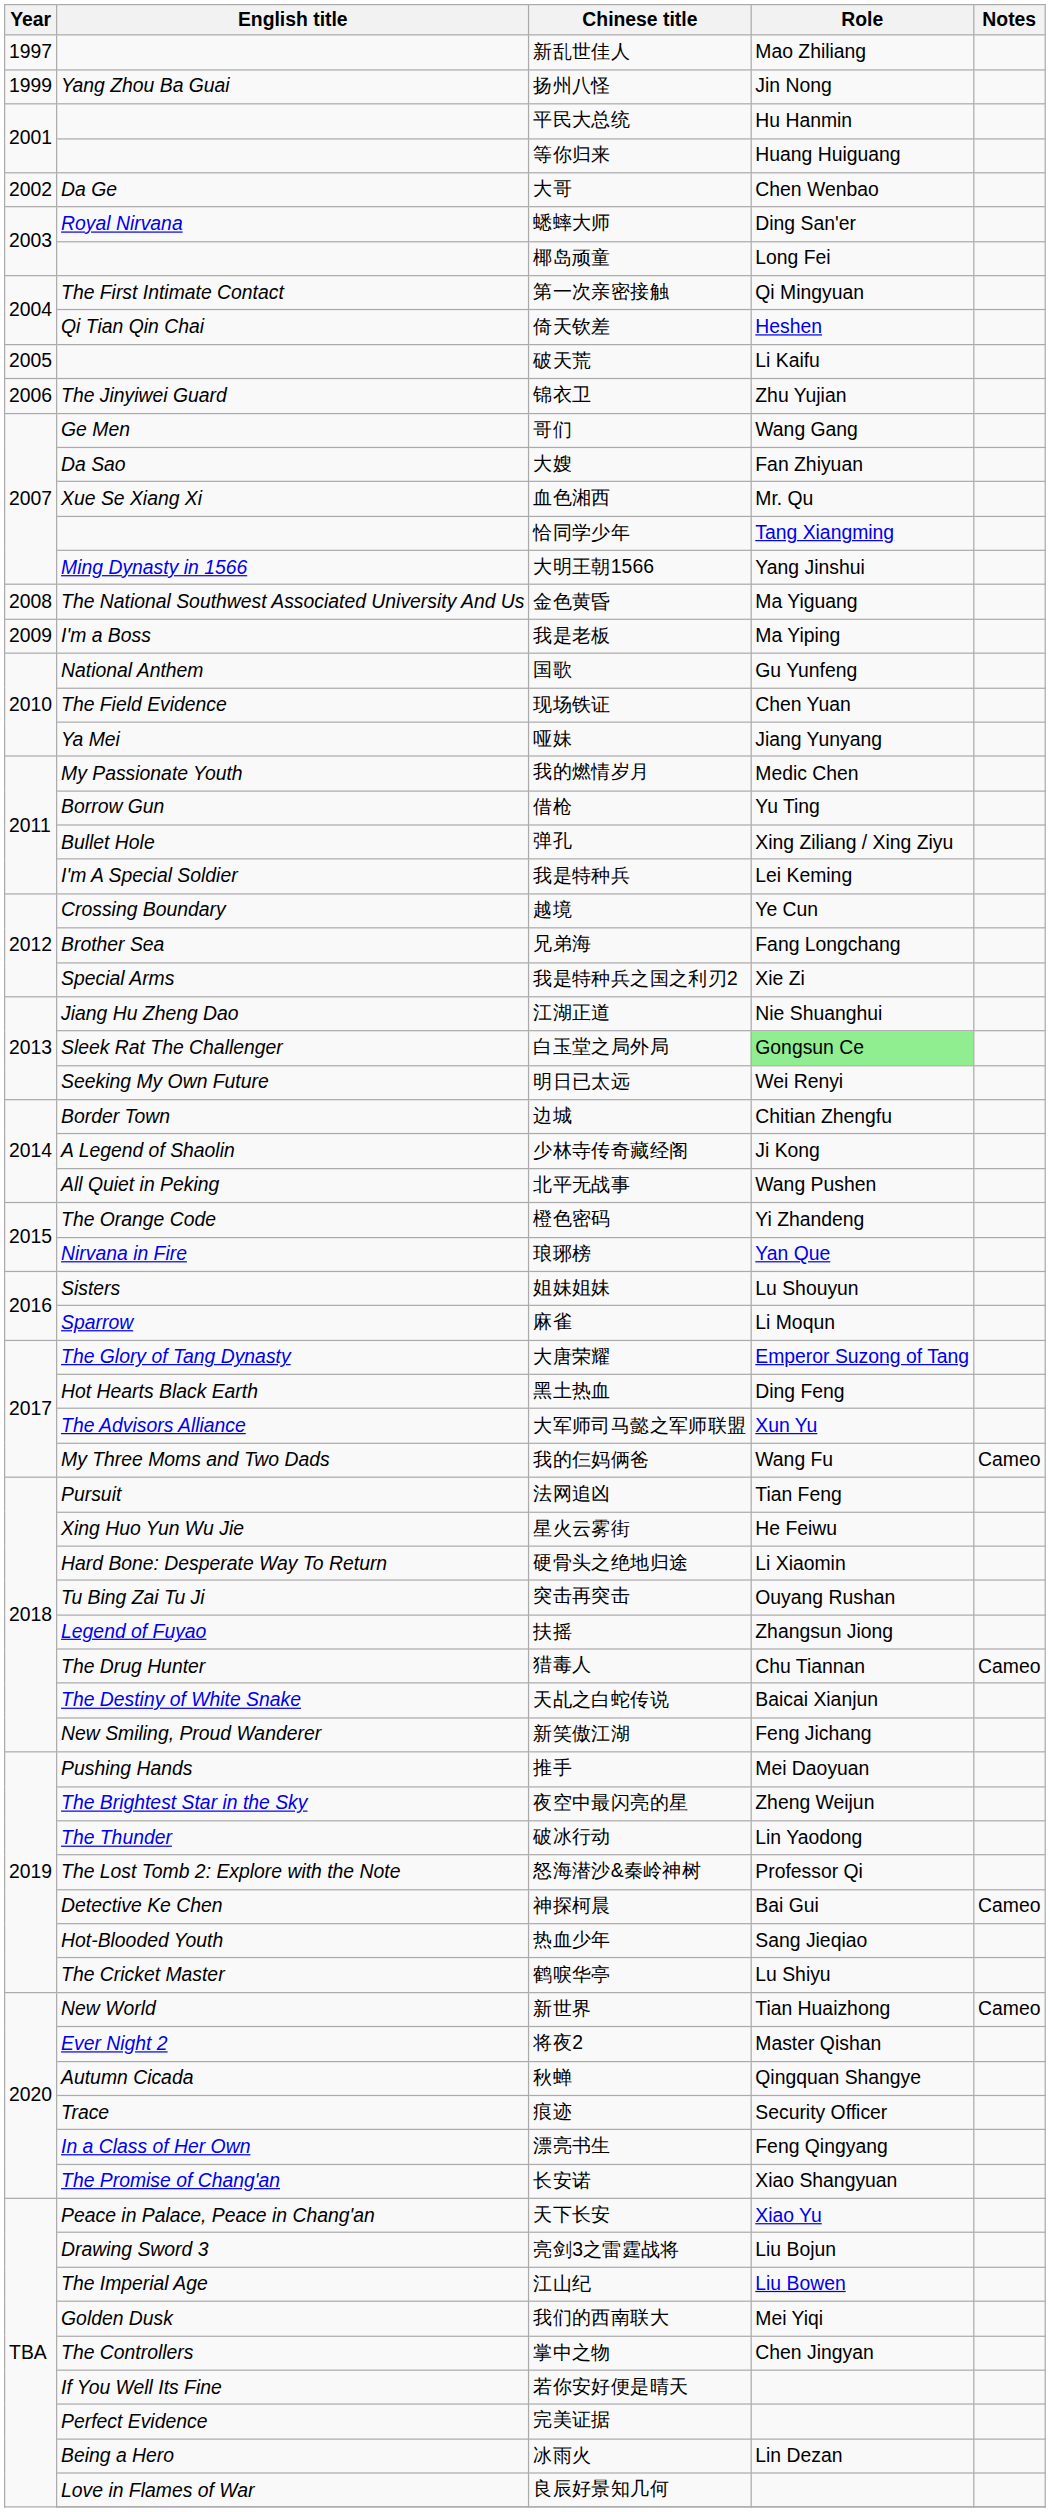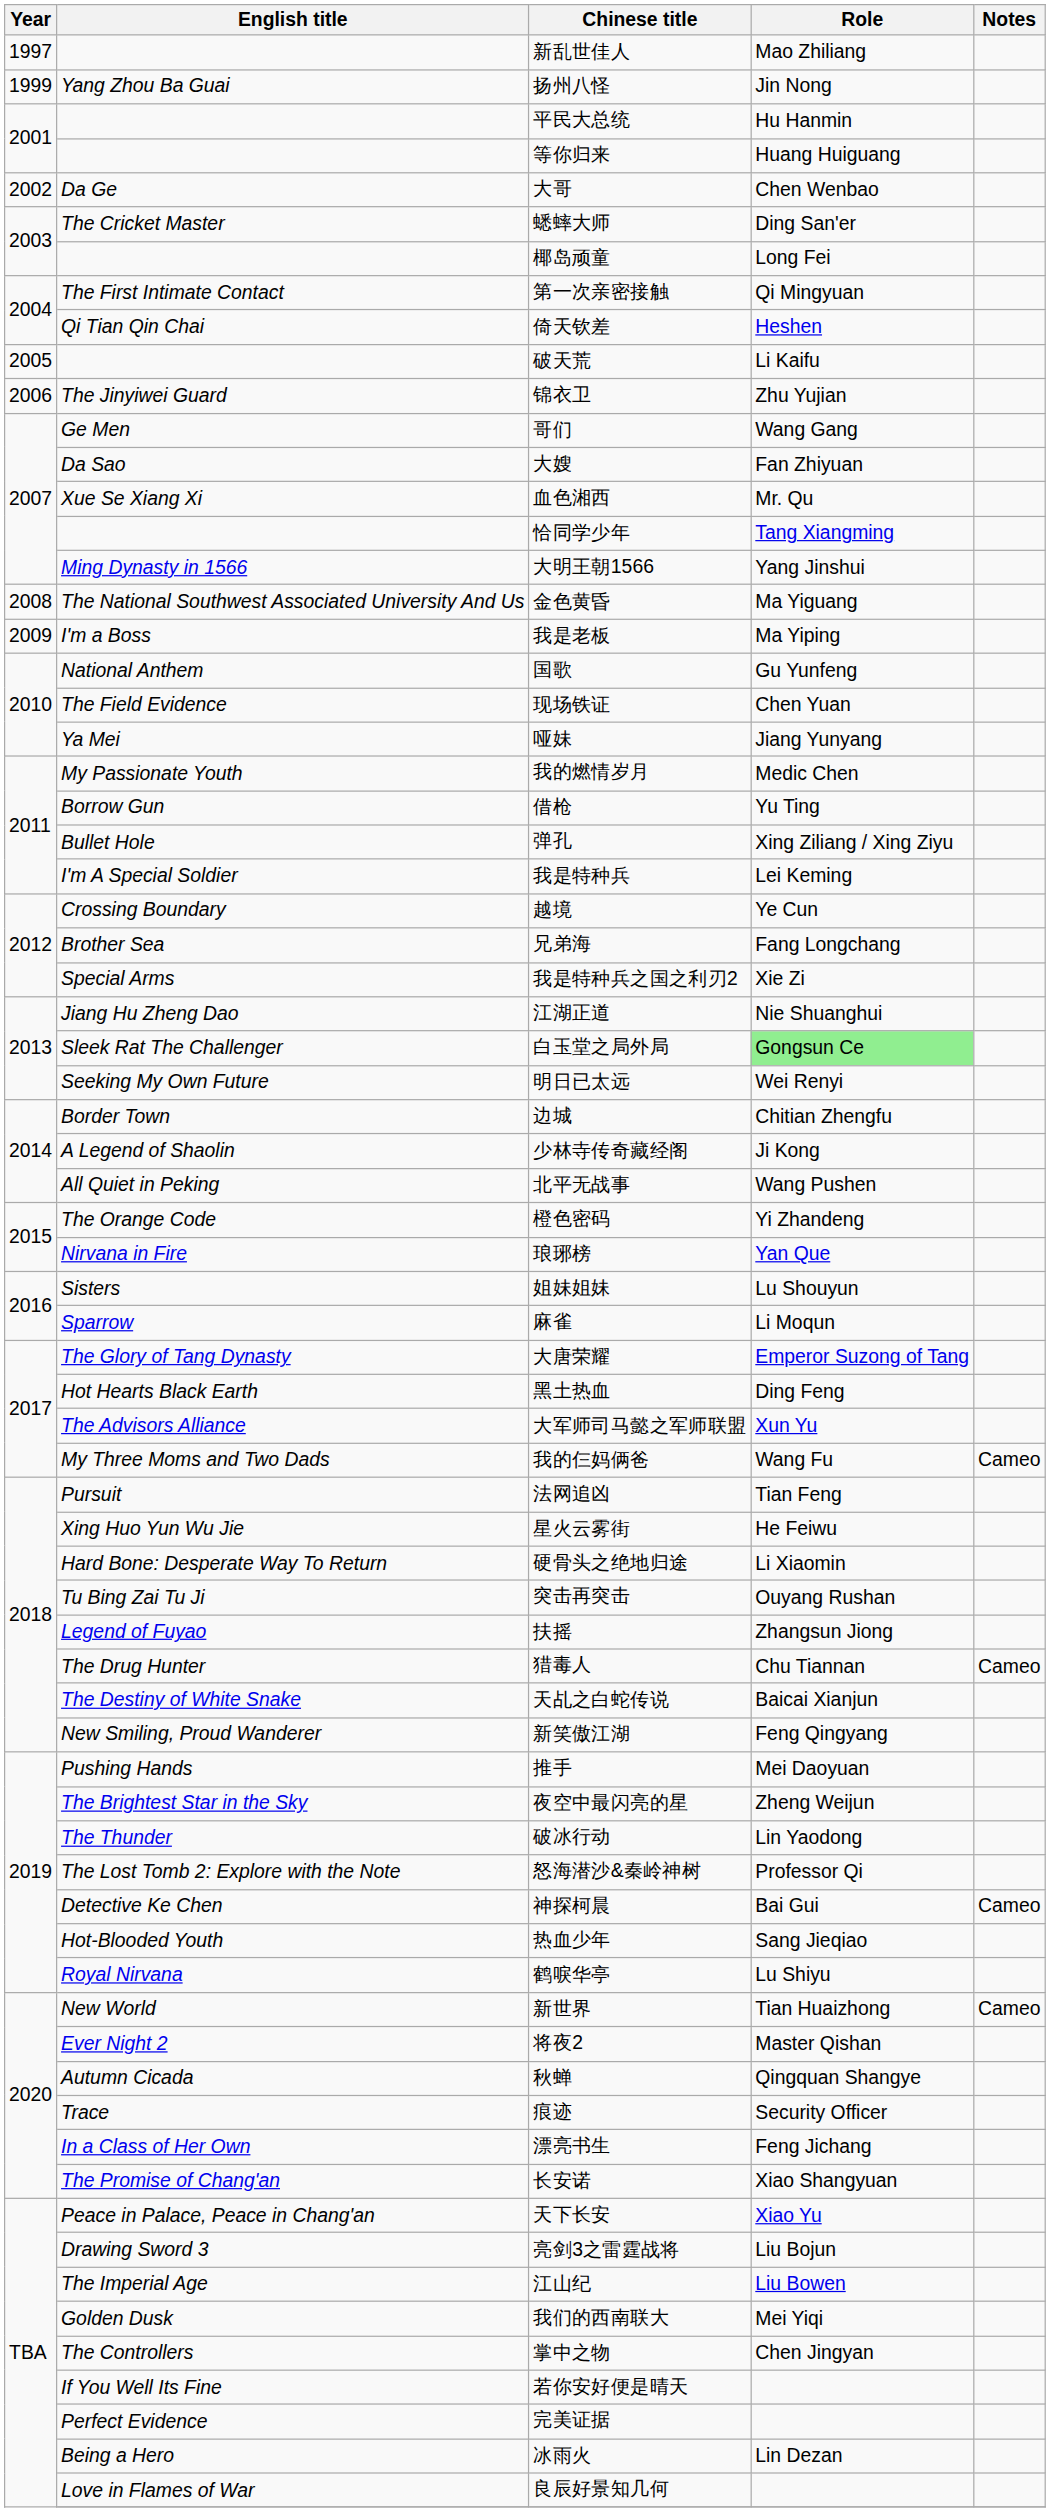蟋蟀大师 | English title: Royal Nirvana -> The Cricket Master
新笑傲江湖 | Role: Feng Jichang -> Feng Qingyang
鹤唳华亭 | English title: The Cricket Master -> Royal Nirvana
漂亮书生 | Role: Feng Qingyang -> Feng Jichang
